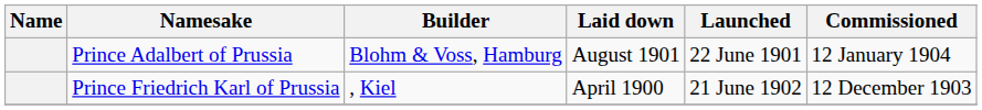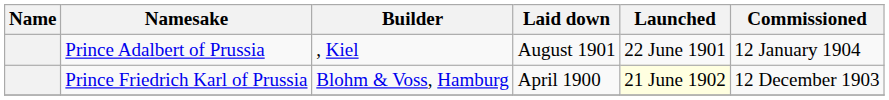Prince Adalbert of Prussia | Builder: Blohm & Voss, Hamburg -> , Kiel
Prince Friedrich Karl of Prussia | Builder: , Kiel -> Blohm & Voss, Hamburg
Prince Friedrich Karl of Prussia | Launched: no background -> lightyellow background
